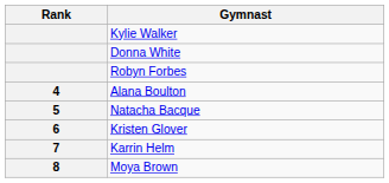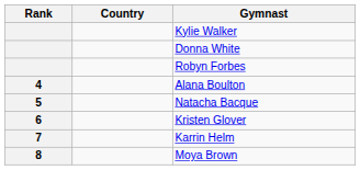+ column: Country
